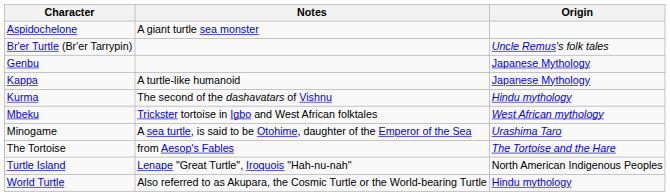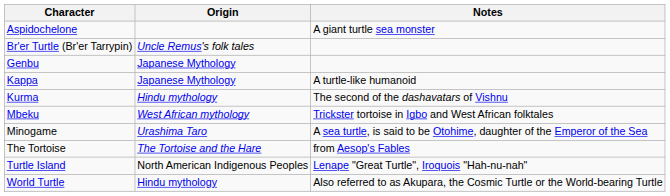columns swapped: Origin <-> Notes
